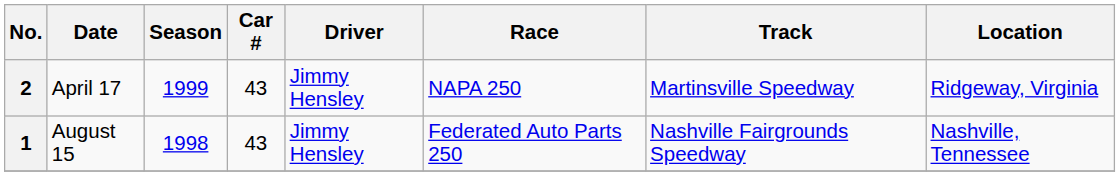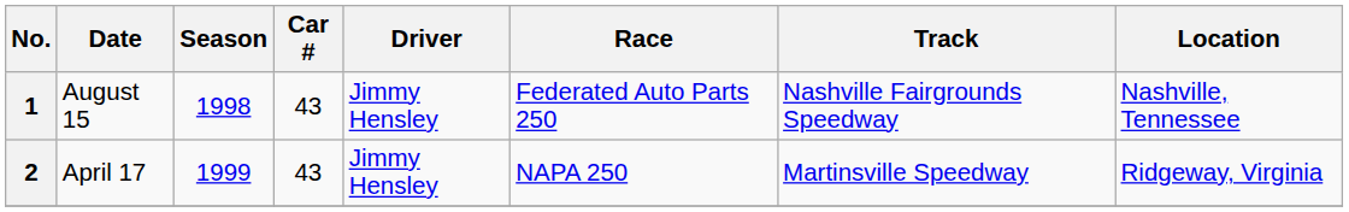rows swapped: 1 <-> 2
